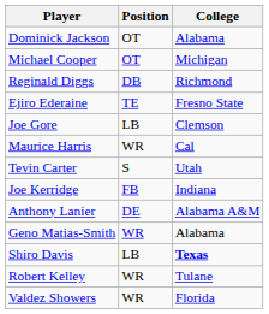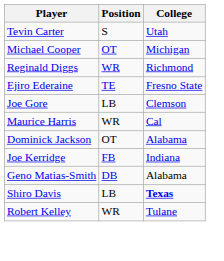rows swapped: Tevin Carter <-> Dominick Jackson
Reginald Diggs | Position: DB -> WR
- row: Anthony Lanier | DE | Alabama A&M
Geno Matias-Smith | Position: WR -> DB
- row: Valdez Showers | WR | Florida
